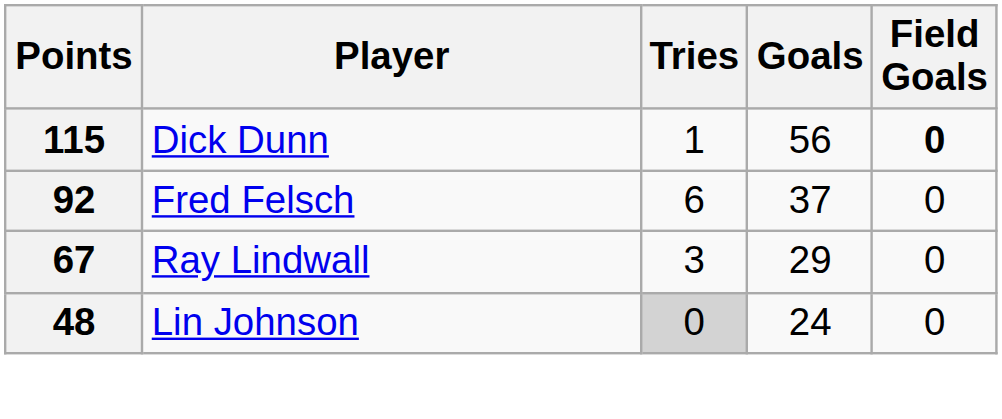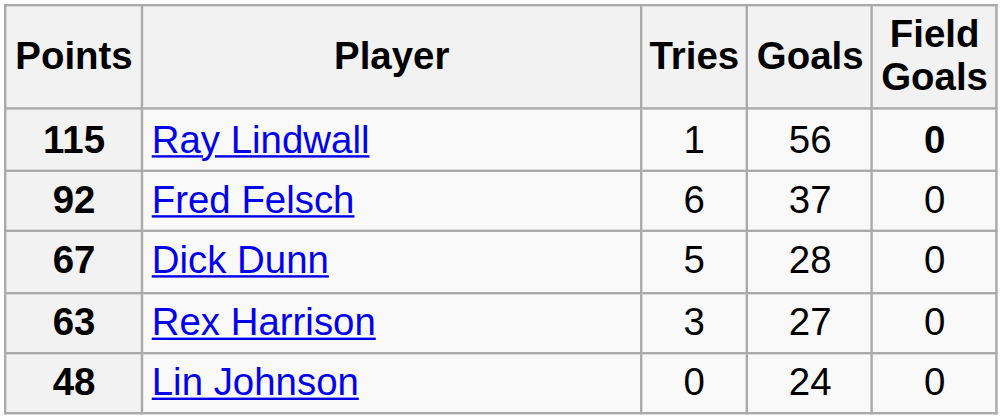115 | Player: Dick Dunn -> Ray Lindwall
67 | Player: Ray Lindwall -> Dick Dunn
67 | Tries: 3 -> 5
67 | Goals: 29 -> 28
+ row: 63 | Rex Harrison | 3 | 27 | 0
48 | Tries: lightgrey background -> no background
